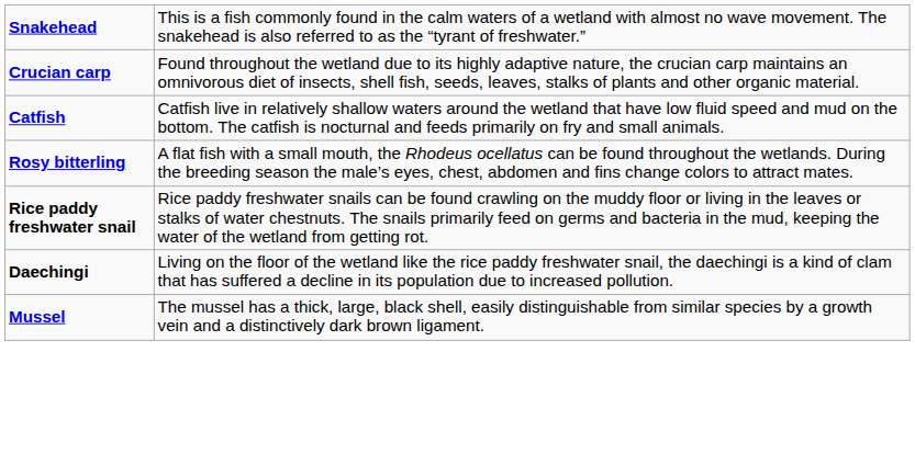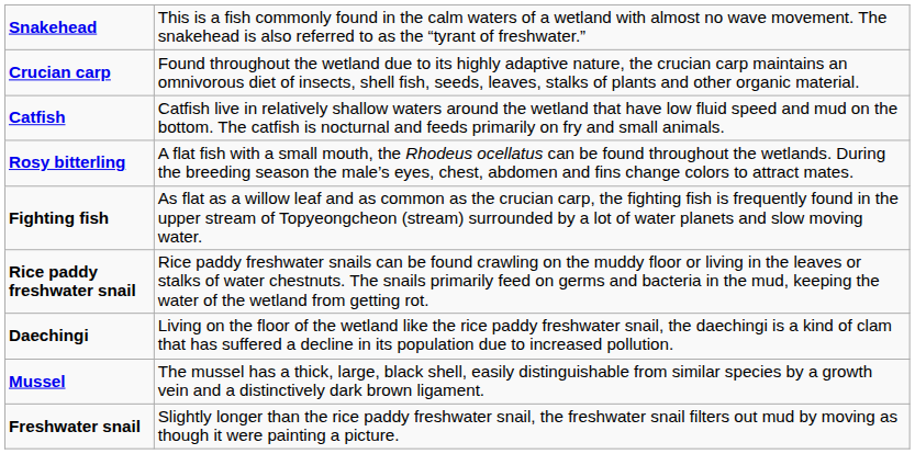+ row: Fighting fish | As flat as a willow leaf and as common as the crucian carp, the fighting fish is frequently found in the upper stream of Topyeongcheon (stream) surrounded by a lot of water planets and slow moving water.
+ row: Freshwater snail | Slightly longer than the rice paddy freshwater snail, the freshwater snail filters out mud by moving as though it were painting a picture.
